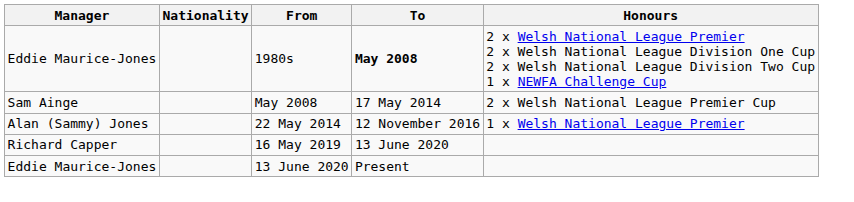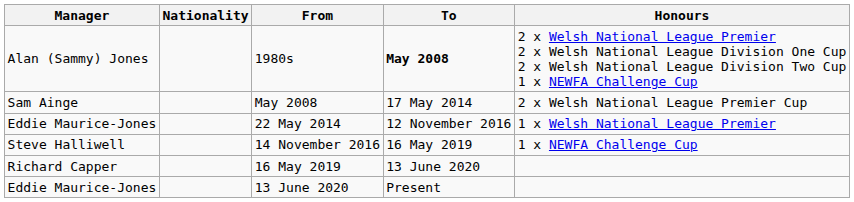1980s | Manager: Eddie Maurice-Jones -> Alan (Sammy) Jones
22 May 2014 | Manager: Alan (Sammy) Jones -> Eddie Maurice-Jones
+ row: Steve Halliwell | 14 November 2016 | 16 May 2019 | 1 x NEWFA Challenge Cup
